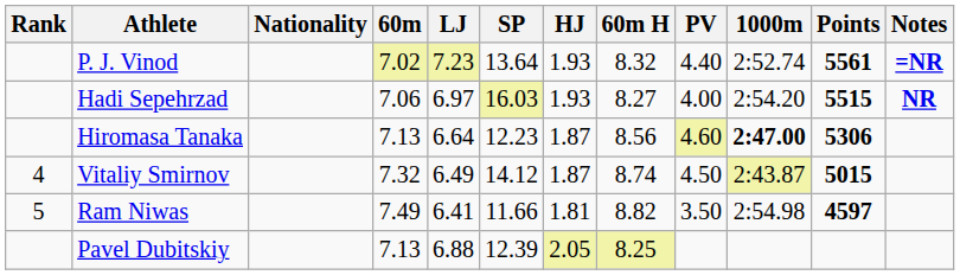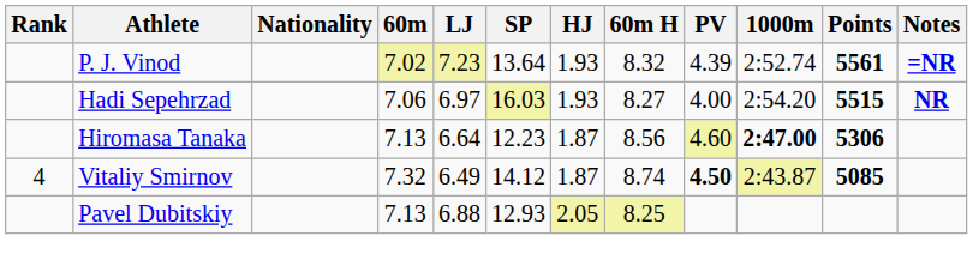P. J. Vinod | PV: 4.40 -> 4.39
Vitaliy Smirnov | PV: normal -> bold
Vitaliy Smirnov | Points: 5015 -> 5085
- row: 5 | Ram Niwas | 7.49 | 6.41 | 11.66 | 1.81 | 8.82 | 3.50 | 2:54.98 | 4597
Pavel Dubitskiy | SP: 12.39 -> 12.93
